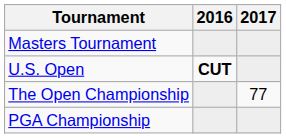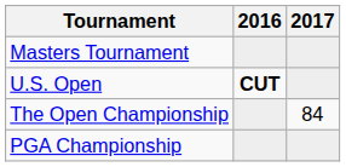The Open Championship | 2017: 77 -> 84
